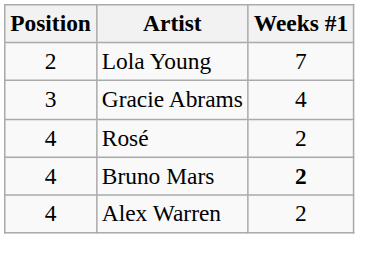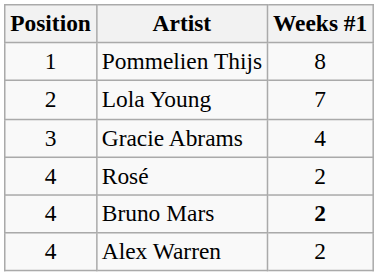+ row: 1 | Pommelien Thijs | 8
